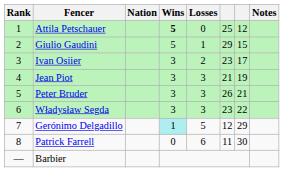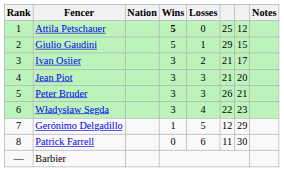Ivan Osiier | column 6: 23 -> 21
Jean Piot | column 7: 19 -> 20
Władysław Segda | Losses: 3 -> 4
Władysław Segda | column 6: 23 -> 22
Władysław Segda | column 7: 22 -> 23
Gerónimo Delgadillo | Wins: paleturquoise background -> no background
